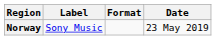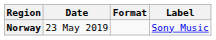columns swapped: Date <-> Label
